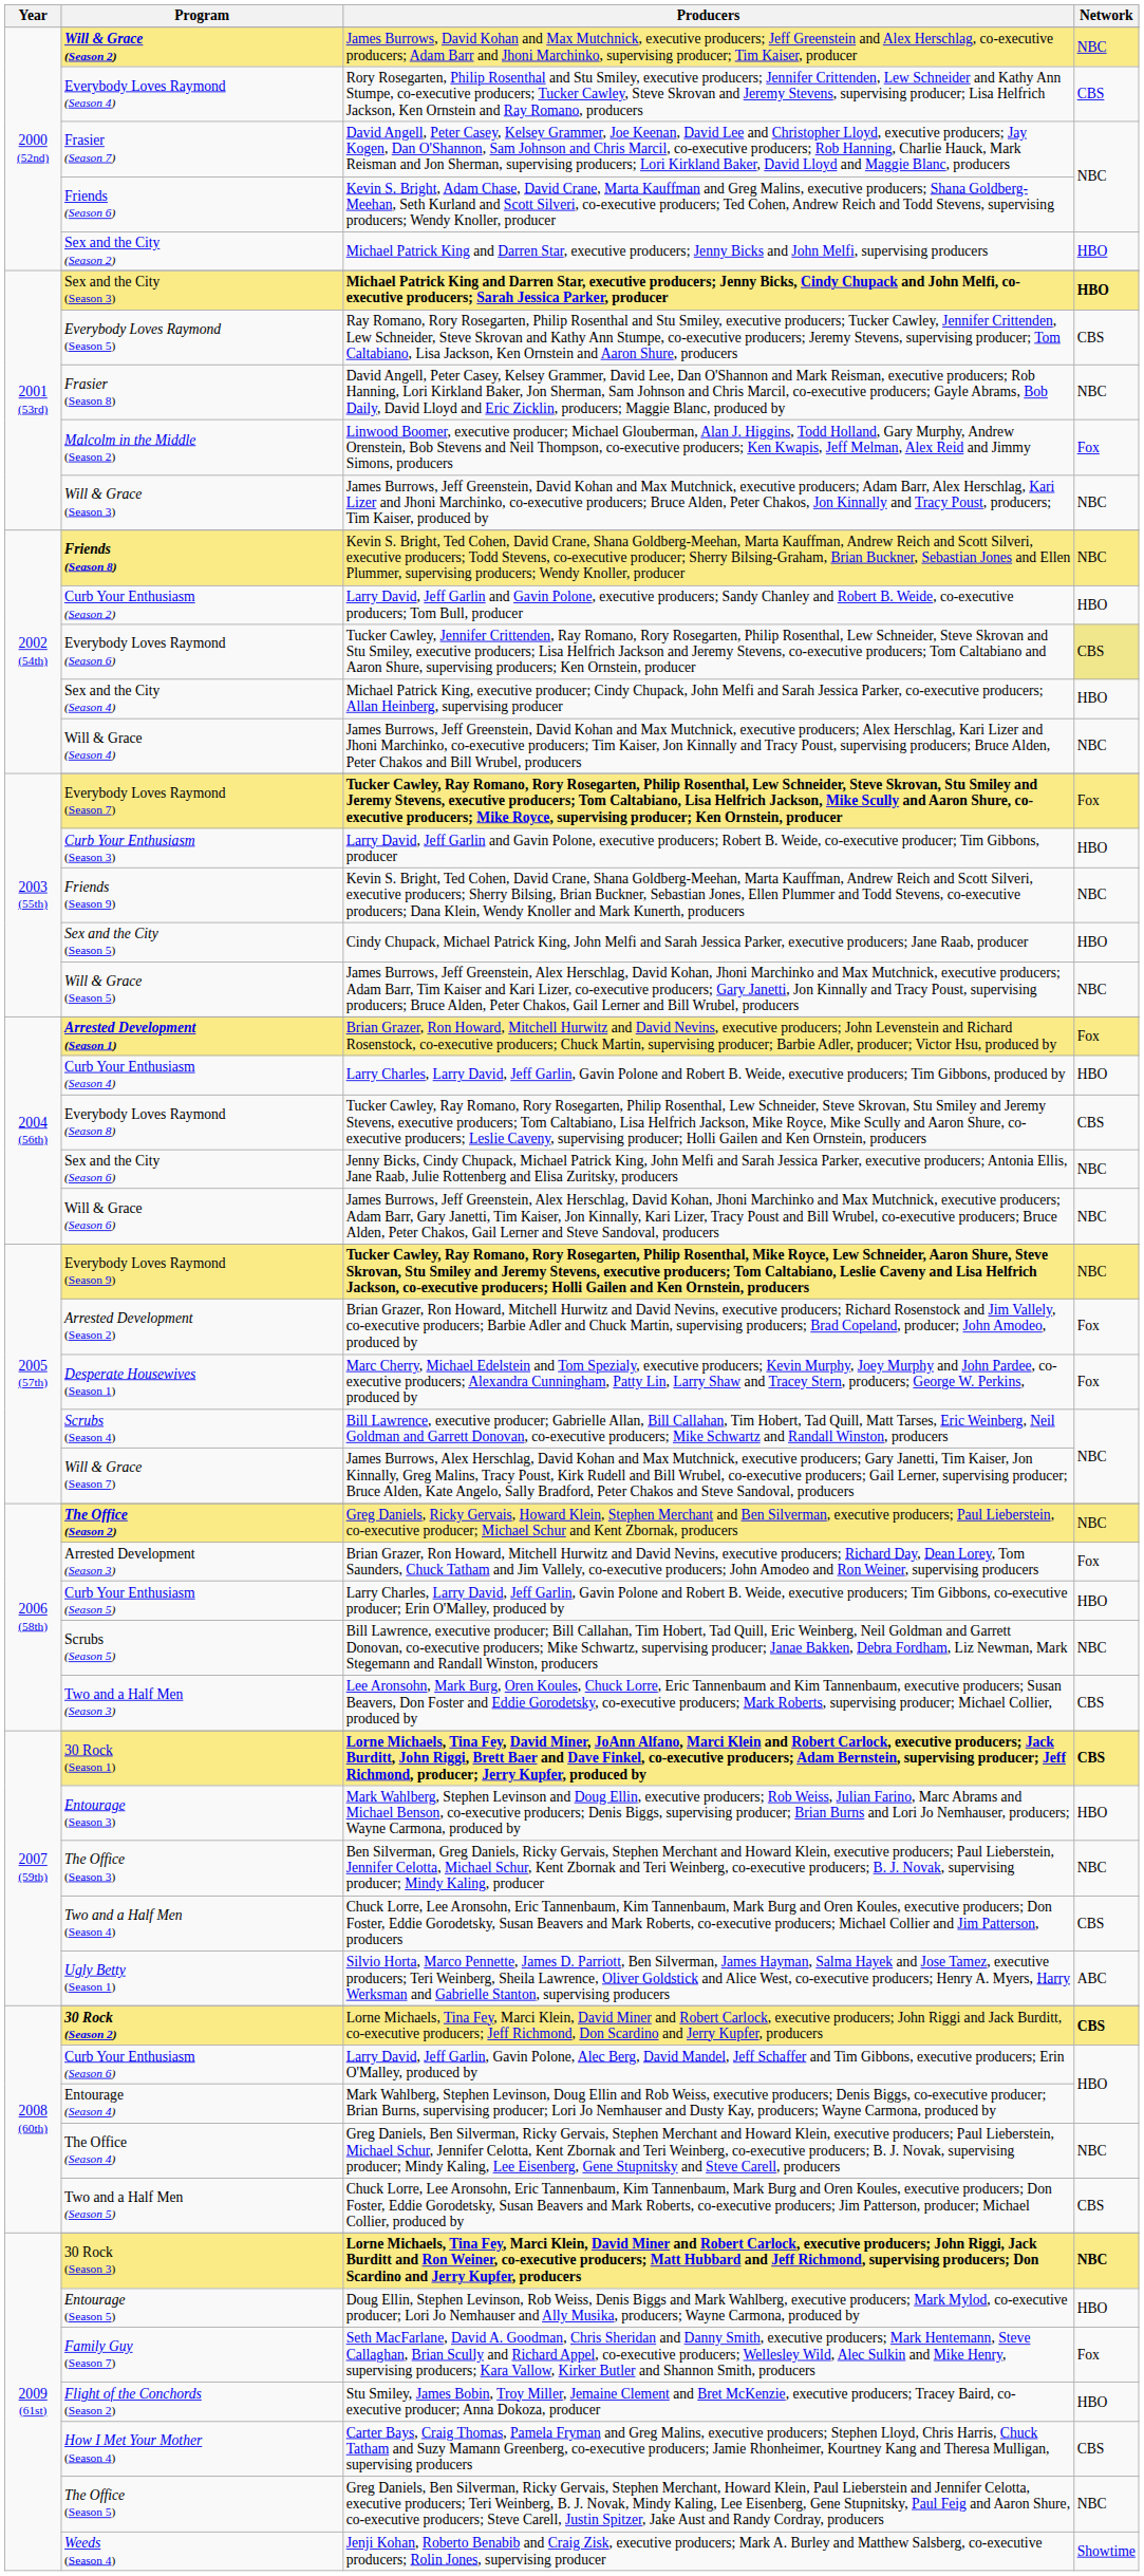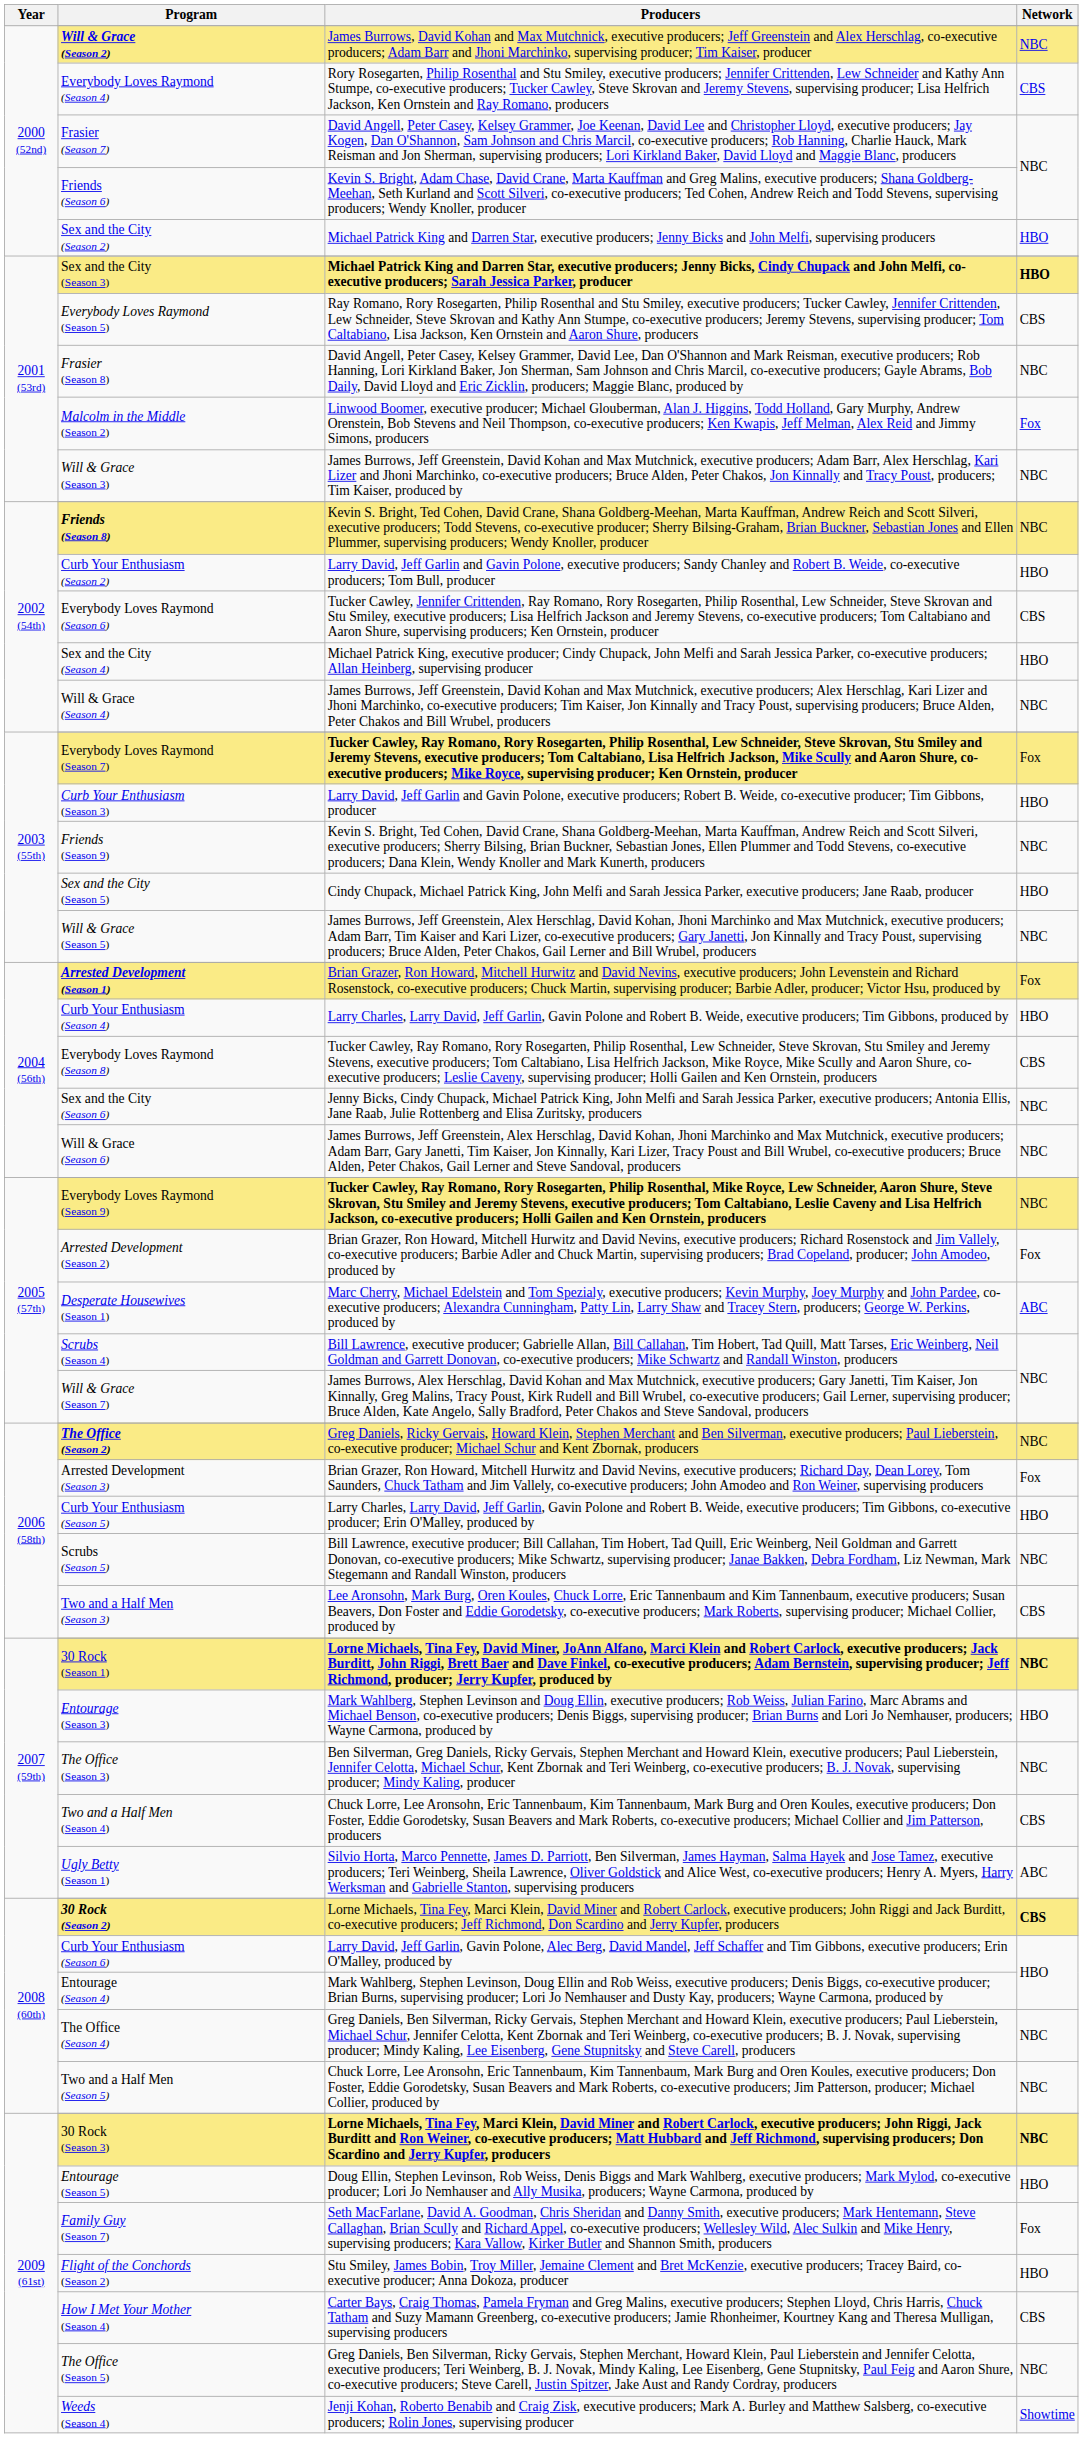Everybody Loves Raymond (Season 6) | Network: khaki background -> no background
Desperate Housewives (Season 1) | Network: Fox -> ABC
30 Rock (Season 1) | Network: CBS -> NBC
Two and a Half Men (Season 5) | Network: CBS -> NBC
